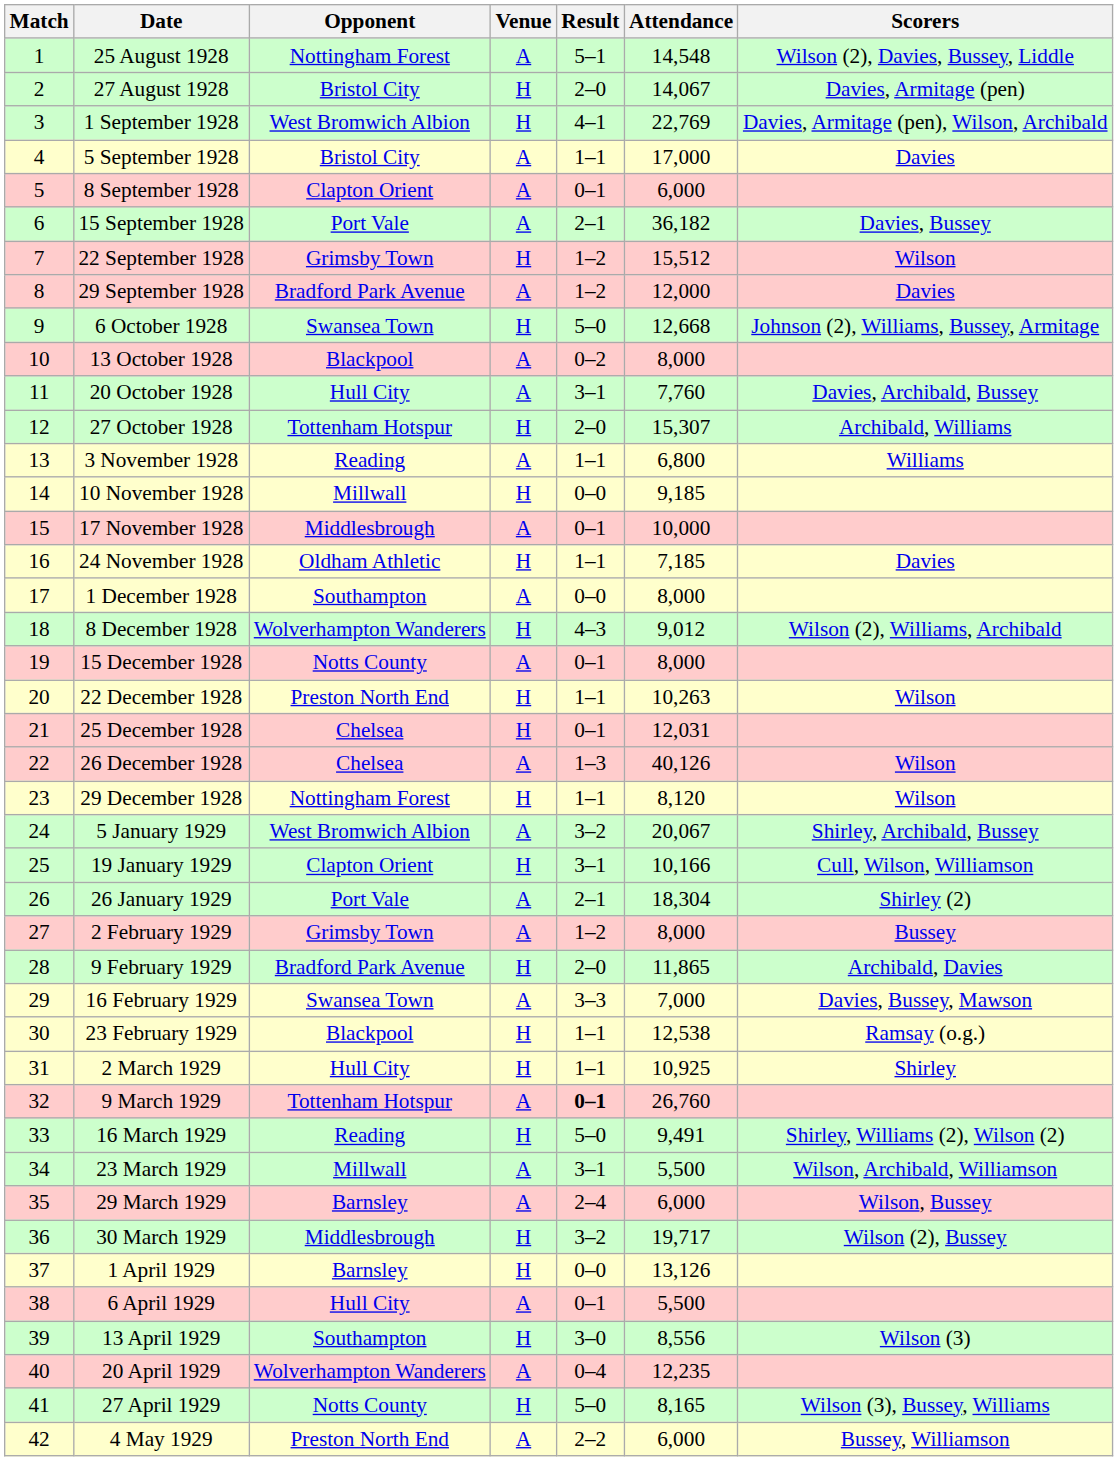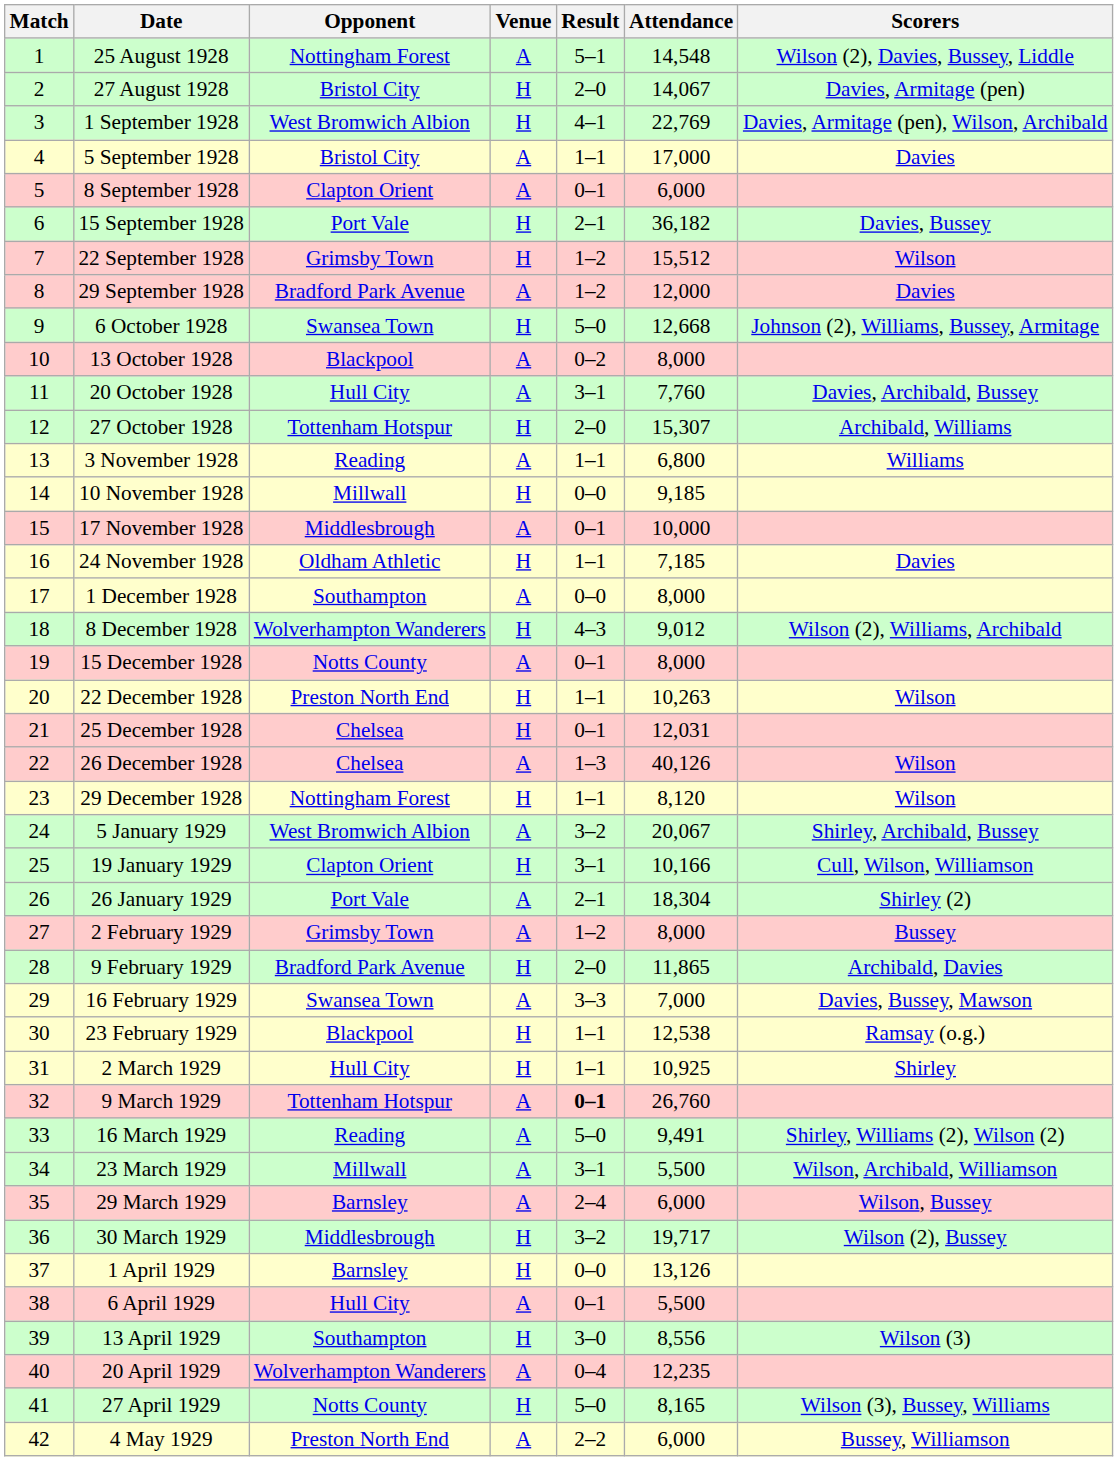15 September 1928 | Venue: A -> H
16 March 1929 | Venue: H -> A
